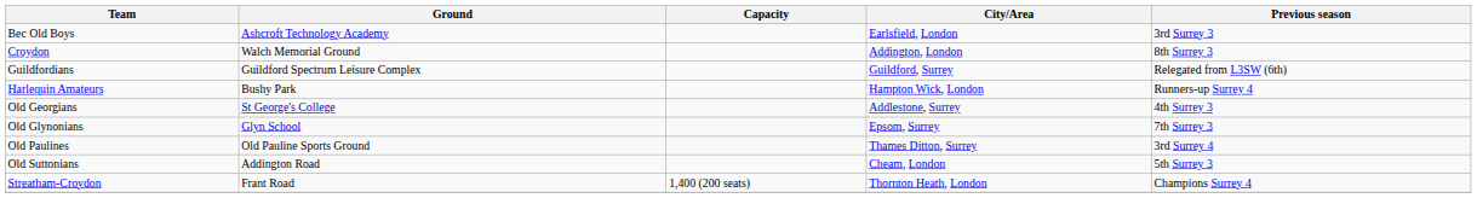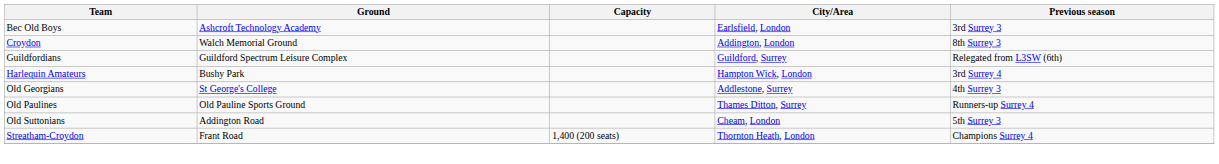Harlequin Amateurs | Previous season: Runners-up Surrey 4 -> 3rd Surrey 4
- row: Old Glynonians | Glyn School | Epsom, Surrey | 7th Surrey 3
Old Paulines | Previous season: 3rd Surrey 4 -> Runners-up Surrey 4
